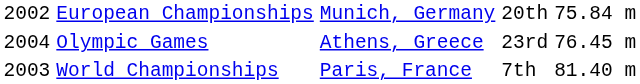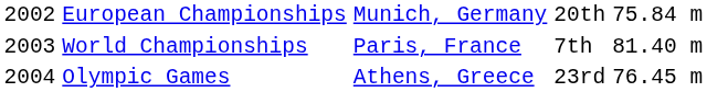rows swapped: World Championships <-> Olympic Games
